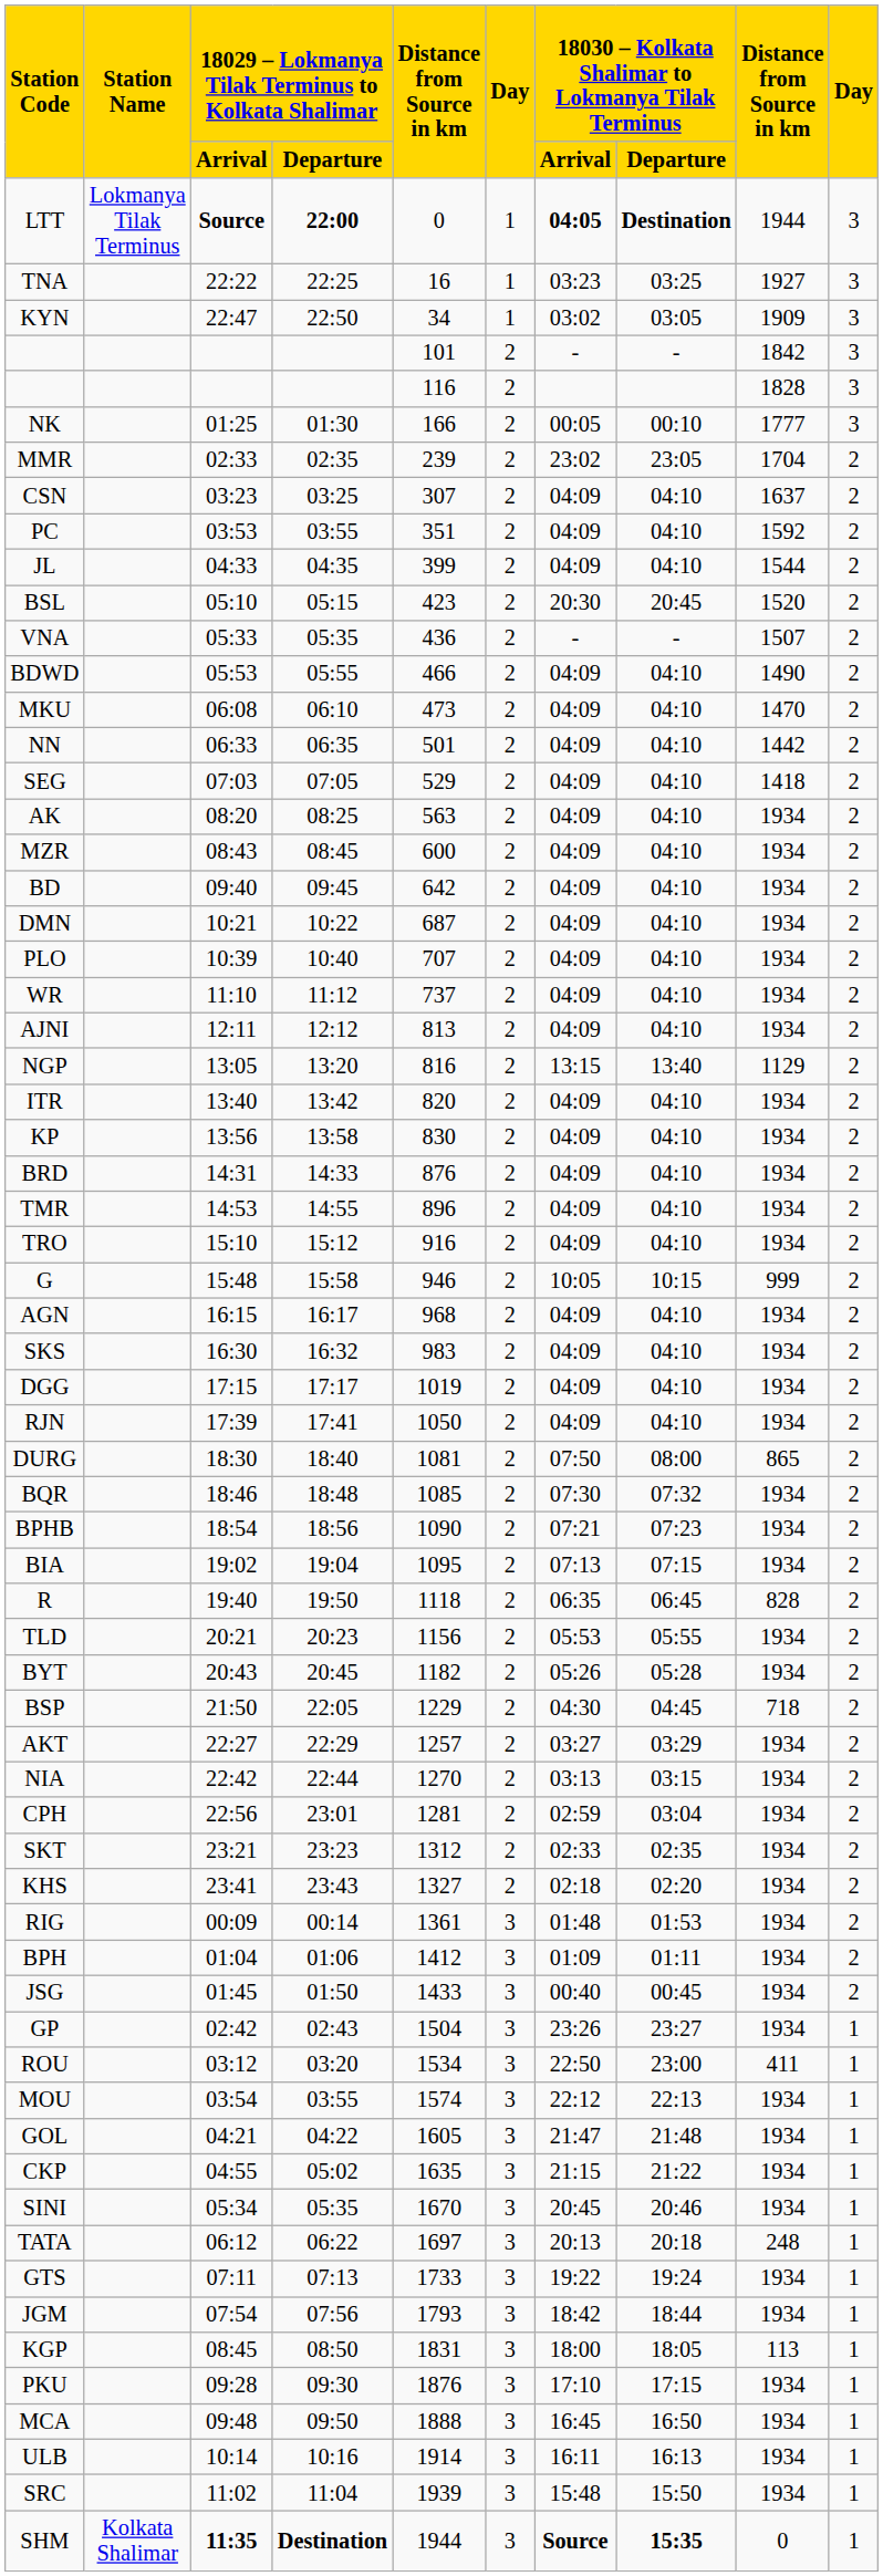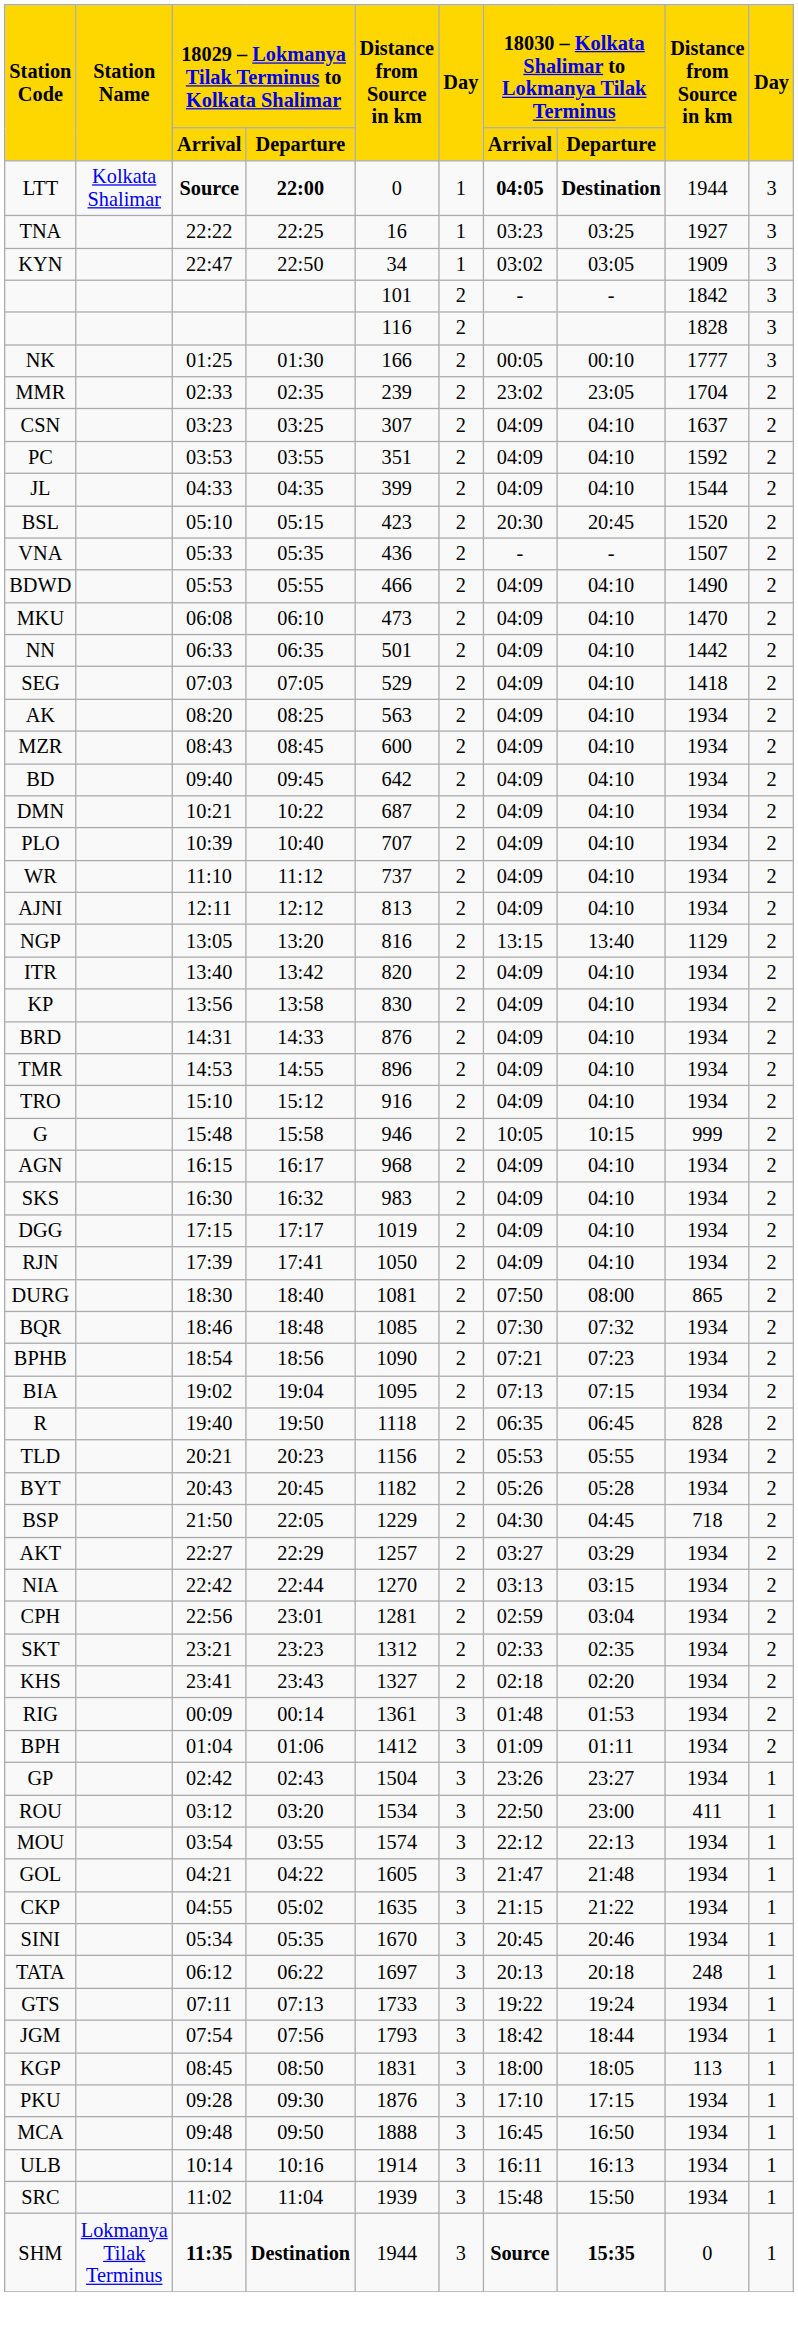LTT | Station Name: Lokmanya Tilak Terminus -> Kolkata Shalimar
- row: JSG | 01:45 | 01:50 | 1433 | 3 | 00:40 | 00:45 | 1934 | 2
SHM | Station Name: Kolkata Shalimar -> Lokmanya Tilak Terminus
